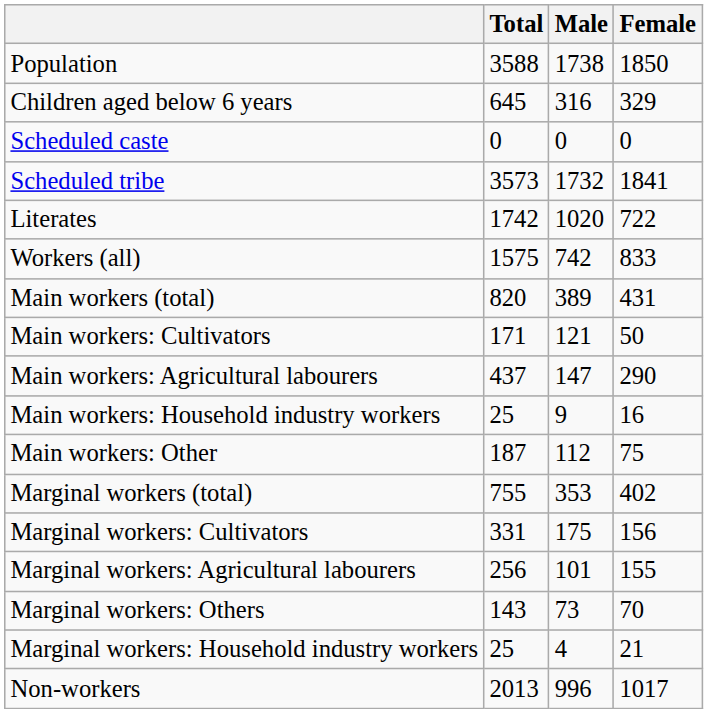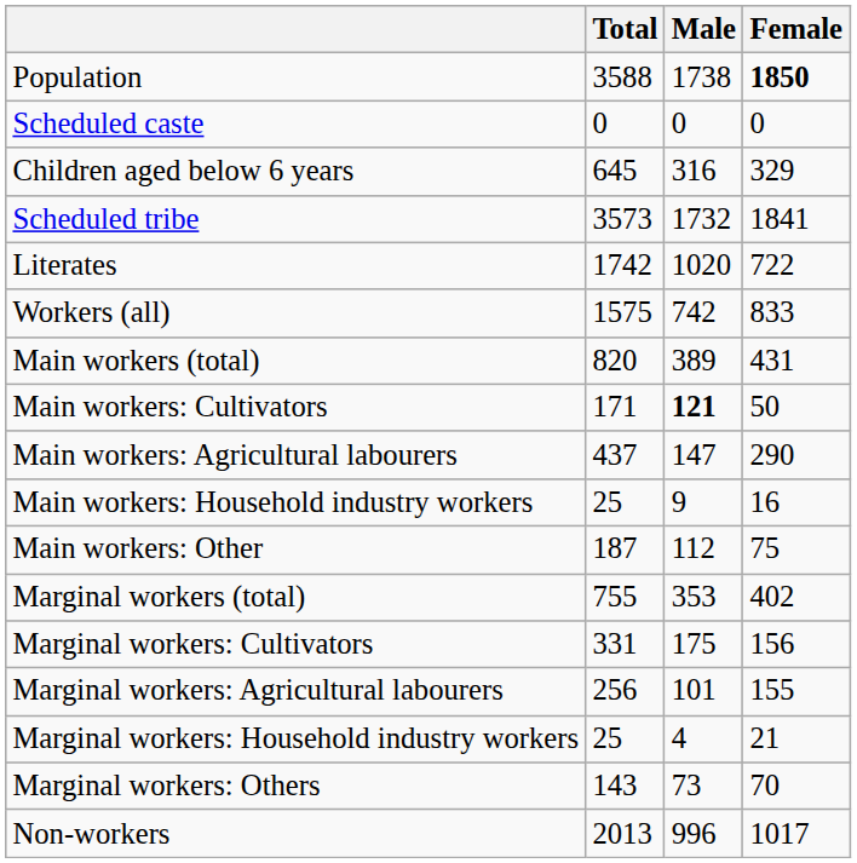Population | Female: normal -> bold
rows swapped: Children aged below 6 years <-> Scheduled caste
Main workers: Cultivators | Male: normal -> bold
rows swapped: Marginal workers: Household industry workers <-> Marginal workers: Others
